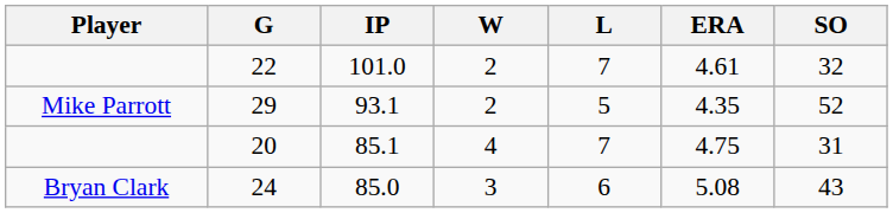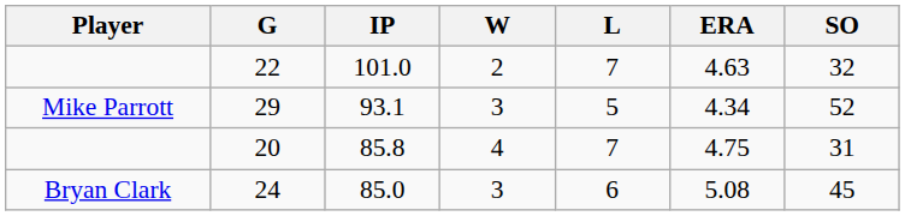22 | ERA: 4.61 -> 4.63
29 | W: 2 -> 3
29 | ERA: 4.35 -> 4.34
20 | IP: 85.1 -> 85.8
24 | SO: 43 -> 45
